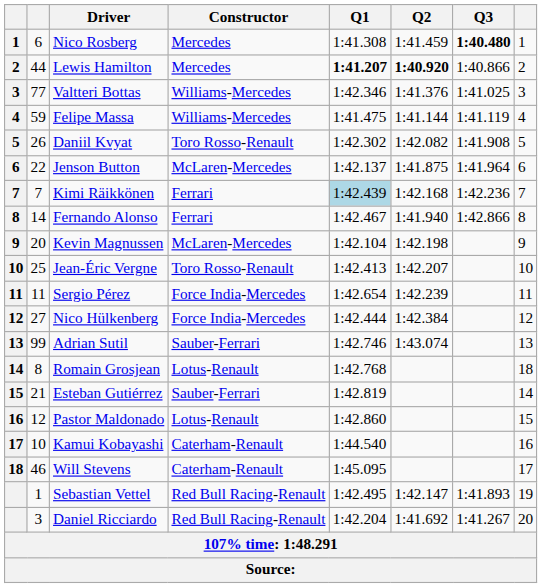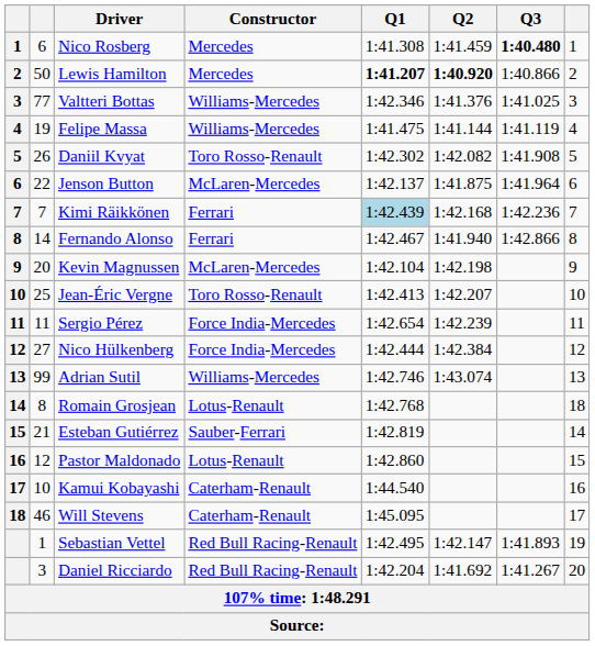Lewis Hamilton | column 2: 44 -> 50
Felipe Massa | column 2: 59 -> 19
Adrian Sutil | Constructor: Sauber-Ferrari -> Williams-Mercedes
